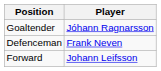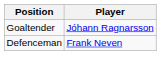- row: Forward | Johann Leifsson
